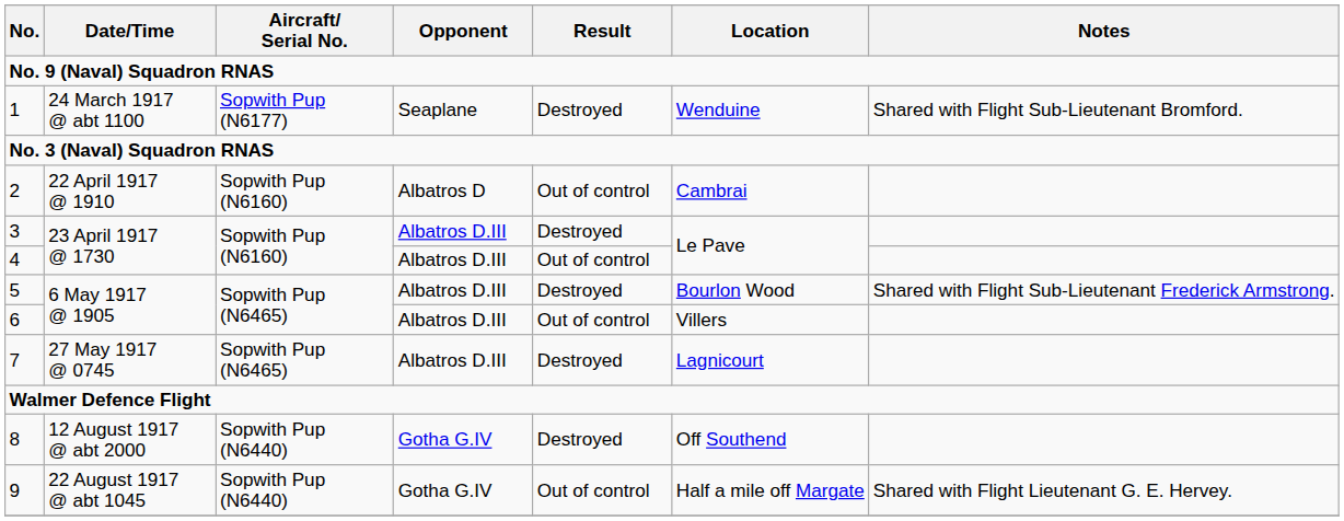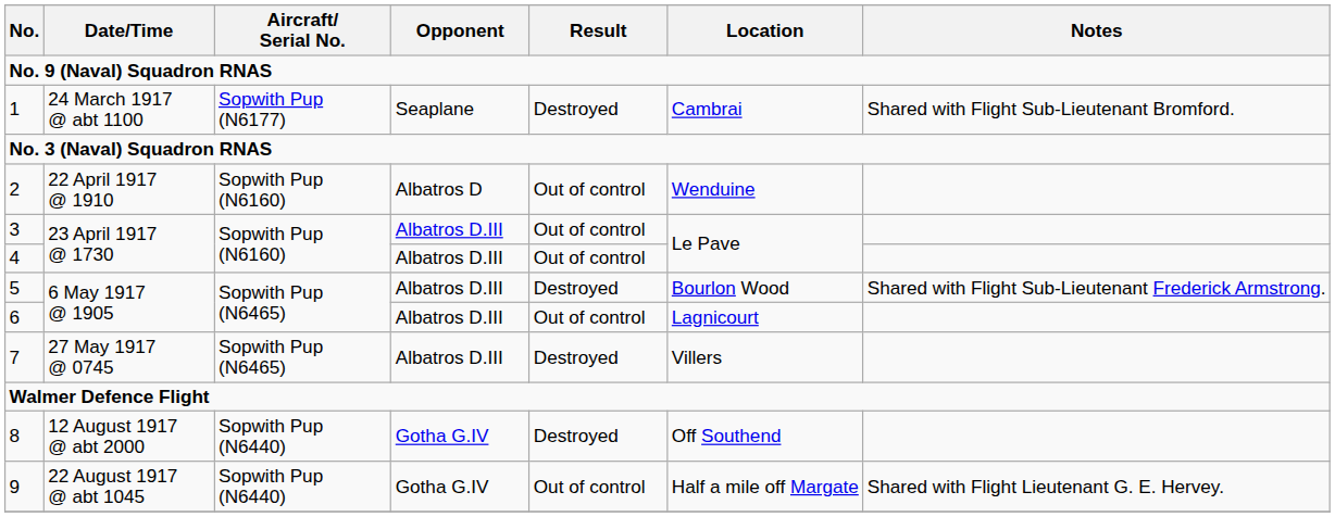1 | Location: Wenduine -> Cambrai
2 | Location: Cambrai -> Wenduine
3 | Result: Destroyed -> Out of control
6 | Location: Villers -> Lagnicourt
7 | Location: Lagnicourt -> Villers
